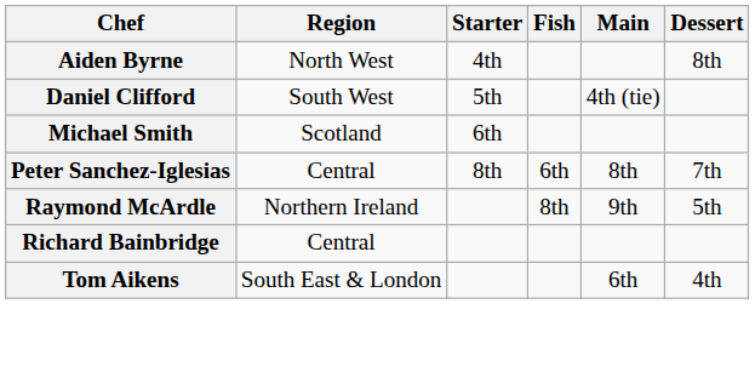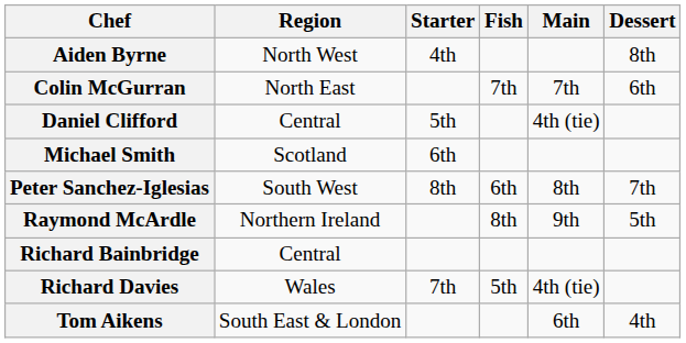+ row: Colin McGurran | North East | 7th | 7th | 6th
Daniel Clifford | Region: South West -> Central
Peter Sanchez-Iglesias | Region: Central -> South West
+ row: Richard Davies | Wales | 7th | 5th | 4th (tie)
